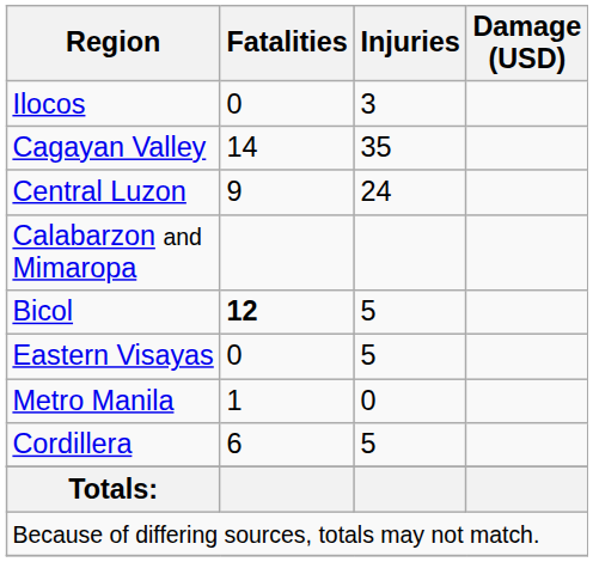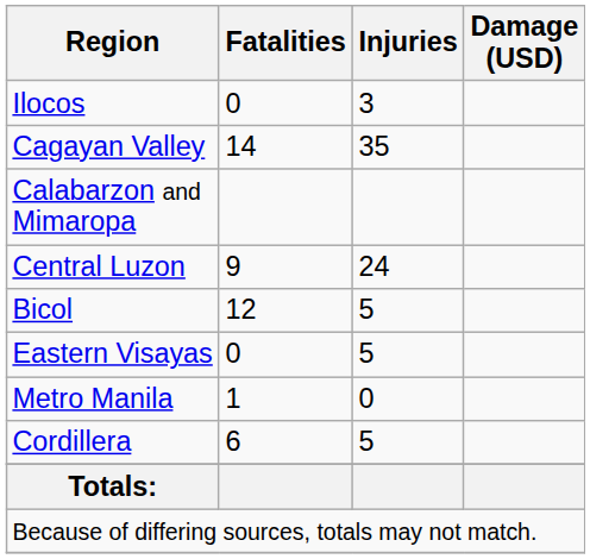rows swapped: Central Luzon <-> Calabarzon and Mimaropa
Bicol | Fatalities: bold -> normal
